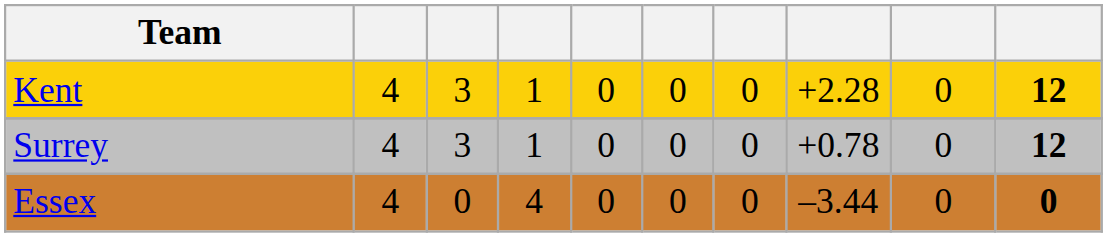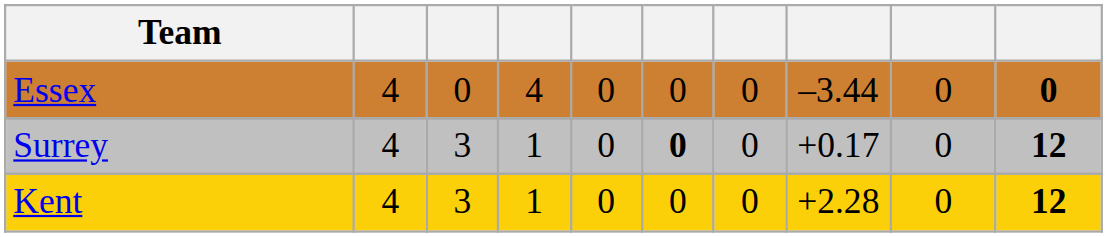rows swapped: Kent <-> Essex
Surrey | column 6: normal -> bold
Surrey | column 8: +0.78 -> +0.17
